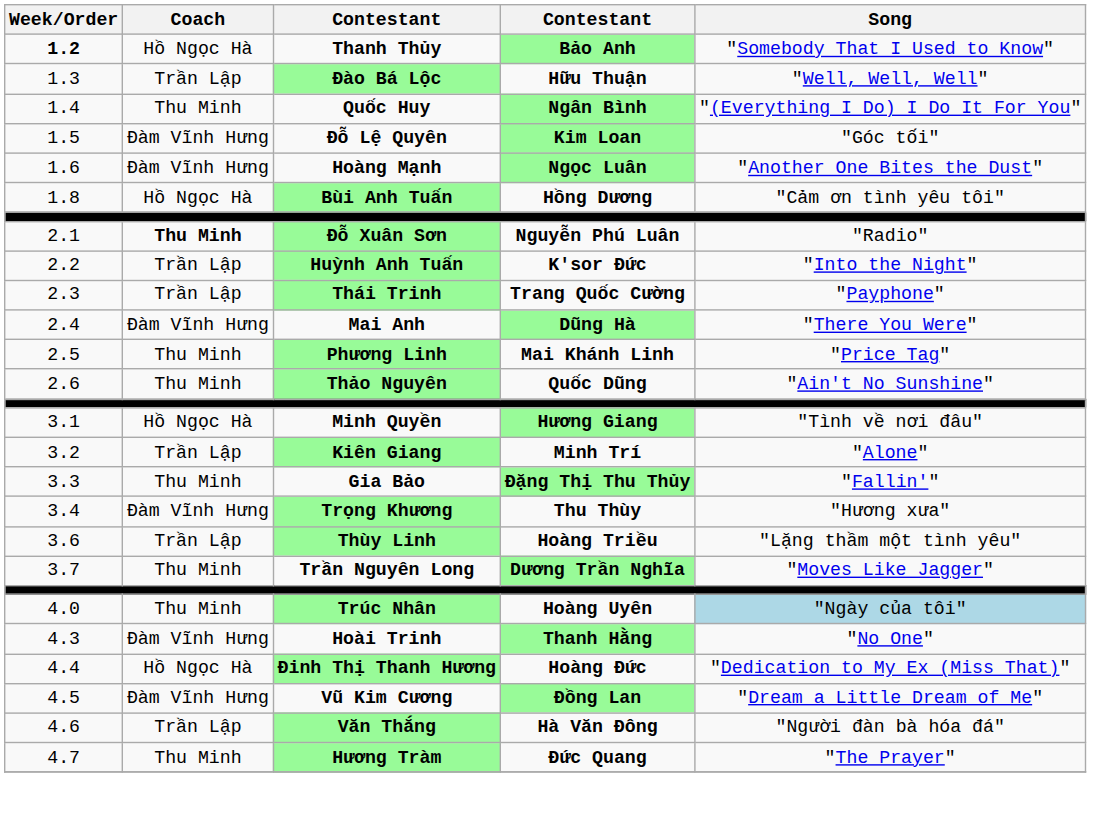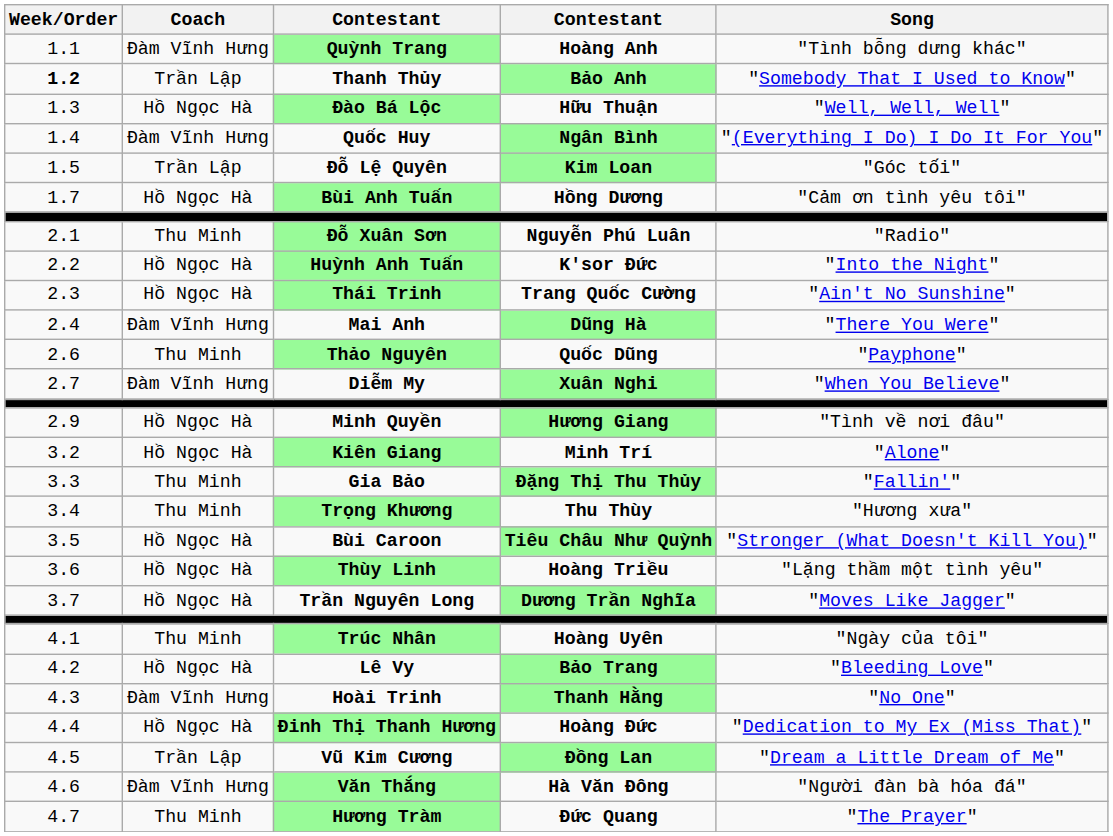+ row: 1.1 | Đàm Vĩnh Hưng | Quỳnh Trang | Hoàng Anh | "Tình bỗng dưng khác"
Thanh Thủy | Coach: Hồ Ngọc Hà -> Trần Lập
Đào Bá Lộc | Coach: Trần Lập -> Hồ Ngọc Hà
Quốc Huy | Coach: Thu Minh -> Đàm Vĩnh Hưng
Đỗ Lệ Quyên | Coach: Đàm Vĩnh Hưng -> Trần Lập
- row: 1.6 | Đàm Vĩnh Hưng | Hoàng Mạnh | Ngọc Luân | "Another One Bites the Dust"
Bùi Anh Tuấn | Week/Order: 1.8 -> 1.7
Đỗ Xuân Sơn | Coach: bold -> normal
Huỳnh Anh Tuấn | Coach: Trần Lập -> Hồ Ngọc Hà
Thái Trinh | Coach: Trần Lập -> Hồ Ngọc Hà
Thái Trinh | Song: "Payphone" -> "Ain't No Sunshine"
- row: 2.5 | Thu Minh | Phương Linh | Mai Khánh Linh | "Price Tag"
Thảo Nguyên | Song: "Ain't No Sunshine" -> "Payphone"
+ row: 2.7 | Đàm Vĩnh Hưng | Diễm My | Xuân Nghi | "When You Believe"
Minh Quyền | Week/Order: 3.1 -> 2.9
Kiên Giang | Coach: Trần Lập -> Hồ Ngọc Hà
Trọng Khương | Coach: Đàm Vĩnh Hưng -> Thu Minh
+ row: 3.5 | Hồ Ngọc Hà | Bùi Caroon | Tiêu Châu Như Quỳnh | "Stronger (What Doesn't Kill You)"
Thùy Linh | Coach: Trần Lập -> Hồ Ngọc Hà
Trần Nguyên Long | Coach: Thu Minh -> Hồ Ngọc Hà
Trúc Nhân | Week/Order: 4.0 -> 4.1
Trúc Nhân | Song: lightblue background -> no background
+ row: 4.2 | Hồ Ngọc Hà | Lê Vy | Bảo Trang | "Bleeding Love"
Vũ Kim Cương | Coach: Đàm Vĩnh Hưng -> Trần Lập
Văn Thắng | Coach: Trần Lập -> Đàm Vĩnh Hưng
